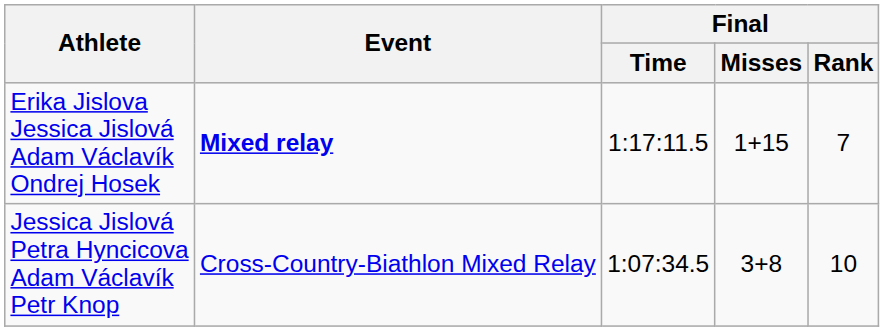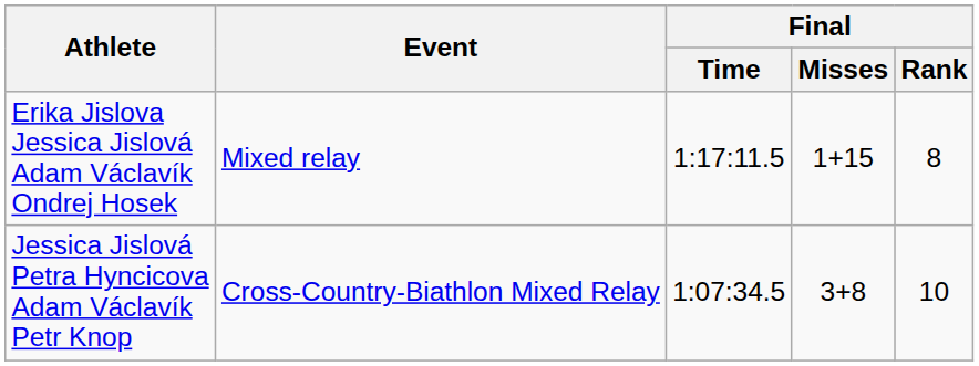Erika Jislova Jessica Jislová Adam Václavík Ondrej Hosek | Event: bold -> normal
Erika Jislova Jessica Jislová Adam Václavík Ondrej Hosek | Final / Rank: 7 -> 8
